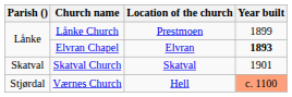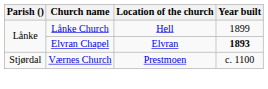Lånke Church | Location of the church: Prestmoen -> Hell
- row: Skatval | Skatval Church | Skatval | 1901
Værnes Church | Location of the church: Hell -> Prestmoen
Værnes Church | Year built: lightsalmon background -> no background
